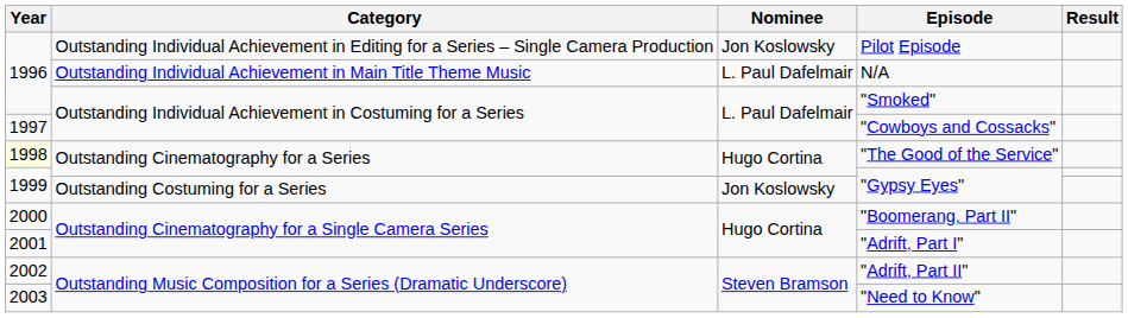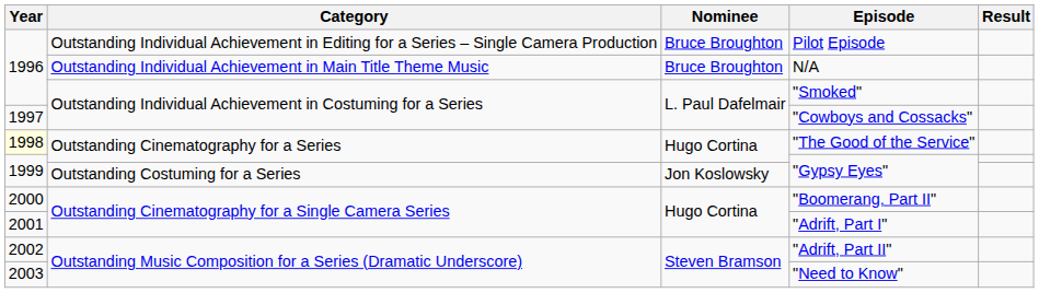Pilot Episode | Nominee: Jon Koslowsky -> Bruce Broughton
N/A | Nominee: L. Paul Dafelmair -> Bruce Broughton
